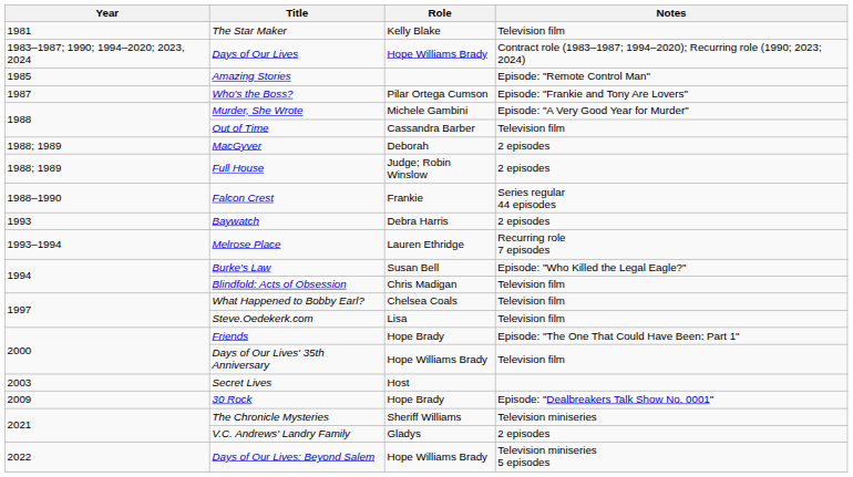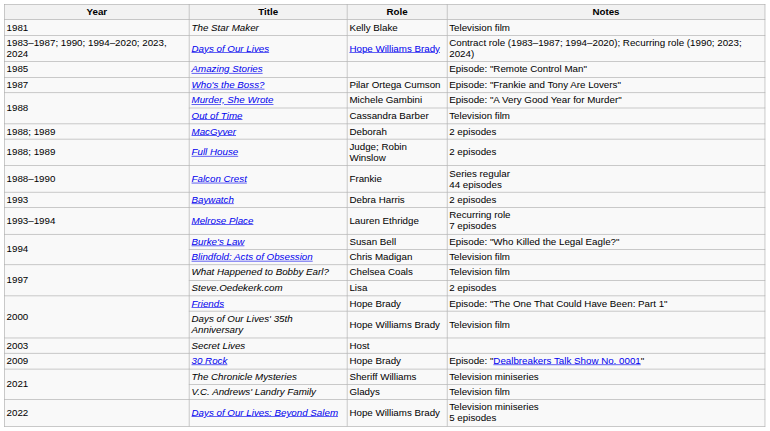Steve.Oedekerk.com | Notes: Television film -> 2 episodes
V.C. Andrews' Landry Family | Notes: 2 episodes -> Television film
